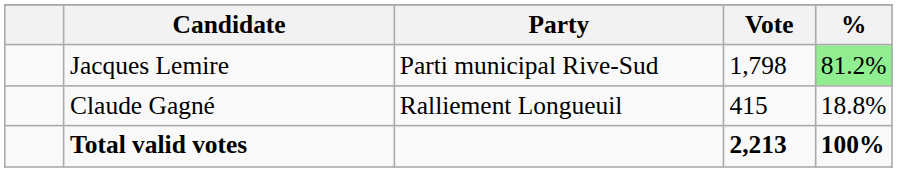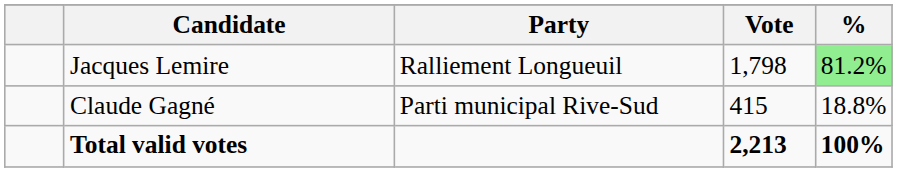Jacques Lemire | Party: Parti municipal Rive-Sud -> Ralliement Longueuil
Claude Gagné | Party: Ralliement Longueuil -> Parti municipal Rive-Sud
